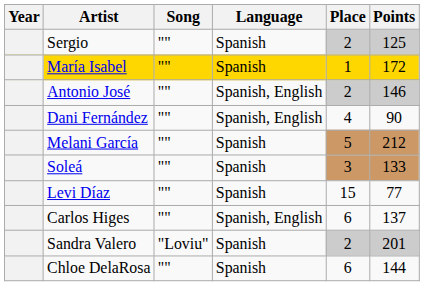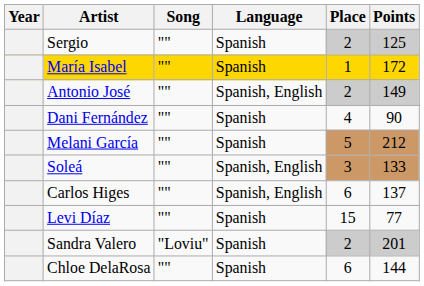Antonio José | Points: 146 -> 149
Dani Fernández | Language: Spanish, English -> Spanish
Soleá | Language: Spanish -> Spanish, English
rows swapped: Levi Díaz <-> Carlos Higes
